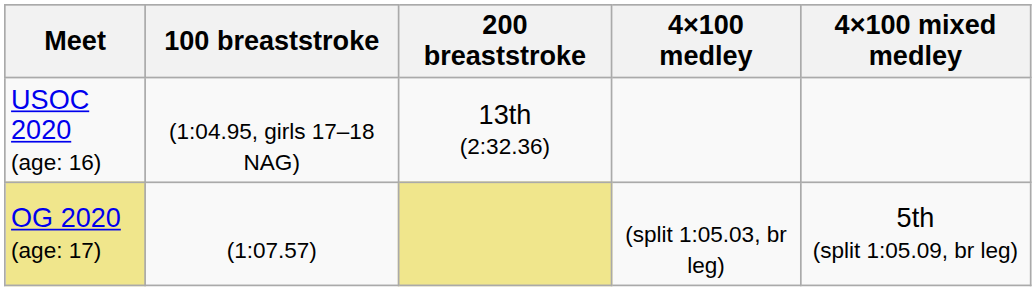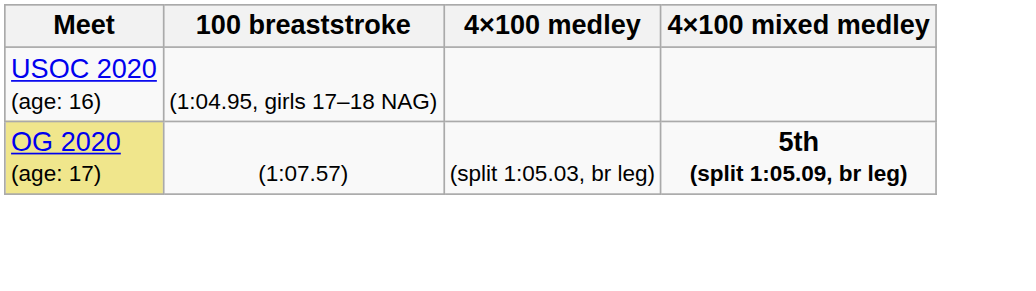- column: 200 breaststroke | 13th (2:32.36)
OG 2020 (age: 17) | 4×100 mixed medley: normal -> bold
